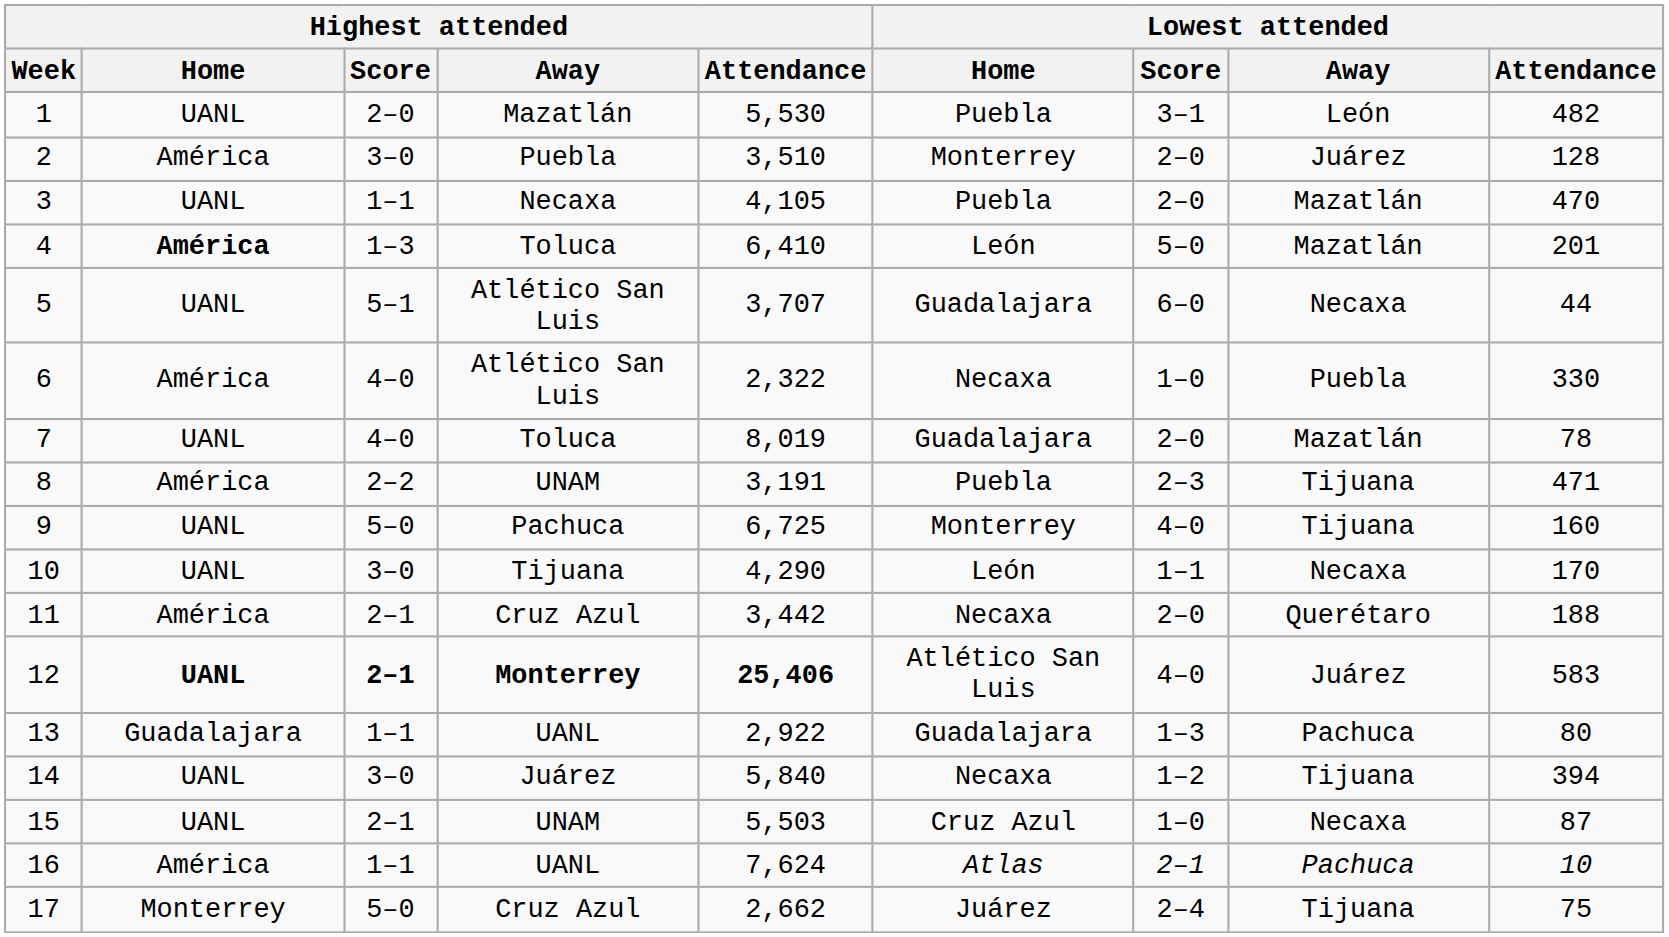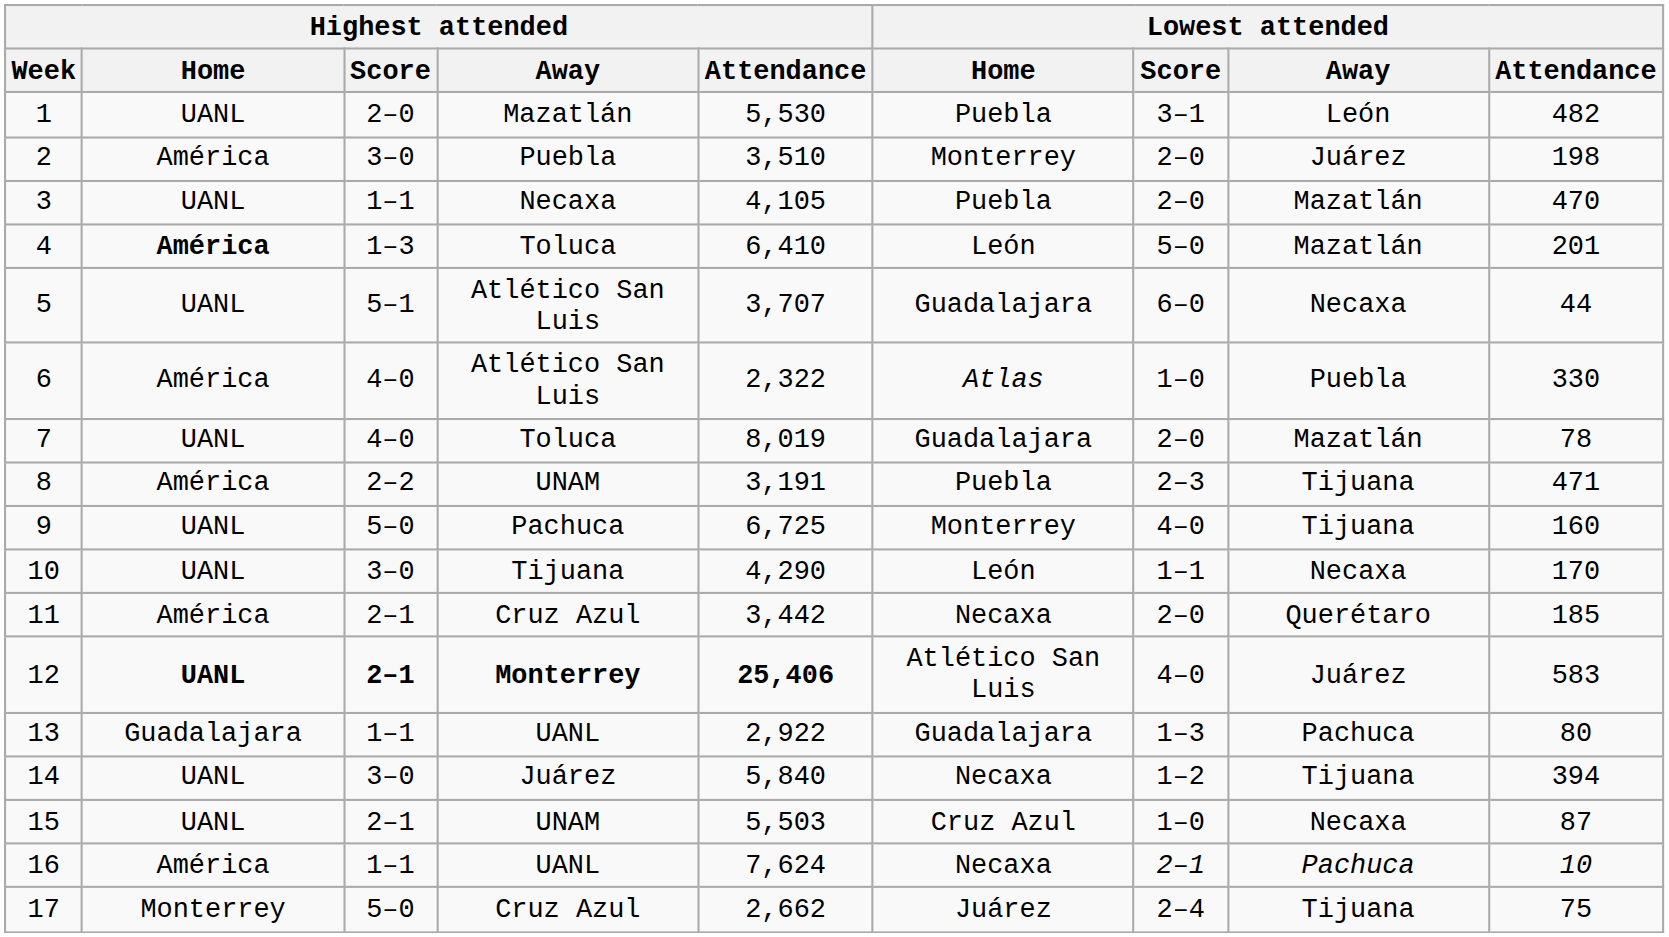2 | Lowest attended / Attendance: 128 -> 198
6 | Lowest attended / Home: Necaxa -> Atlas
11 | Lowest attended / Attendance: 188 -> 185
16 | Lowest attended / Home: Atlas -> Necaxa
